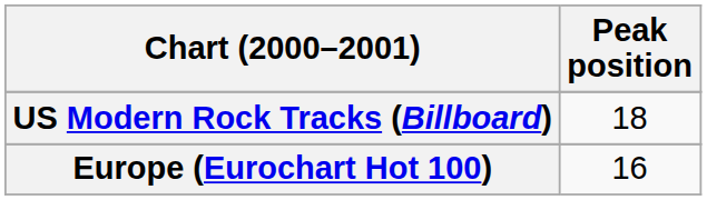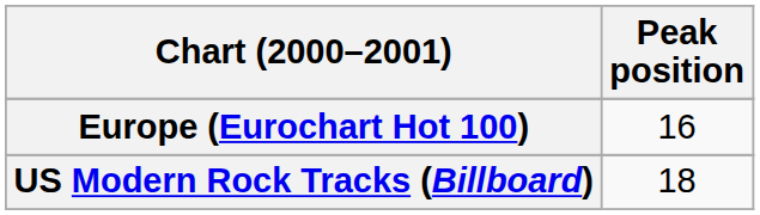rows swapped: Europe (Eurochart Hot 100) <-> US Modern Rock Tracks (Billboard)
